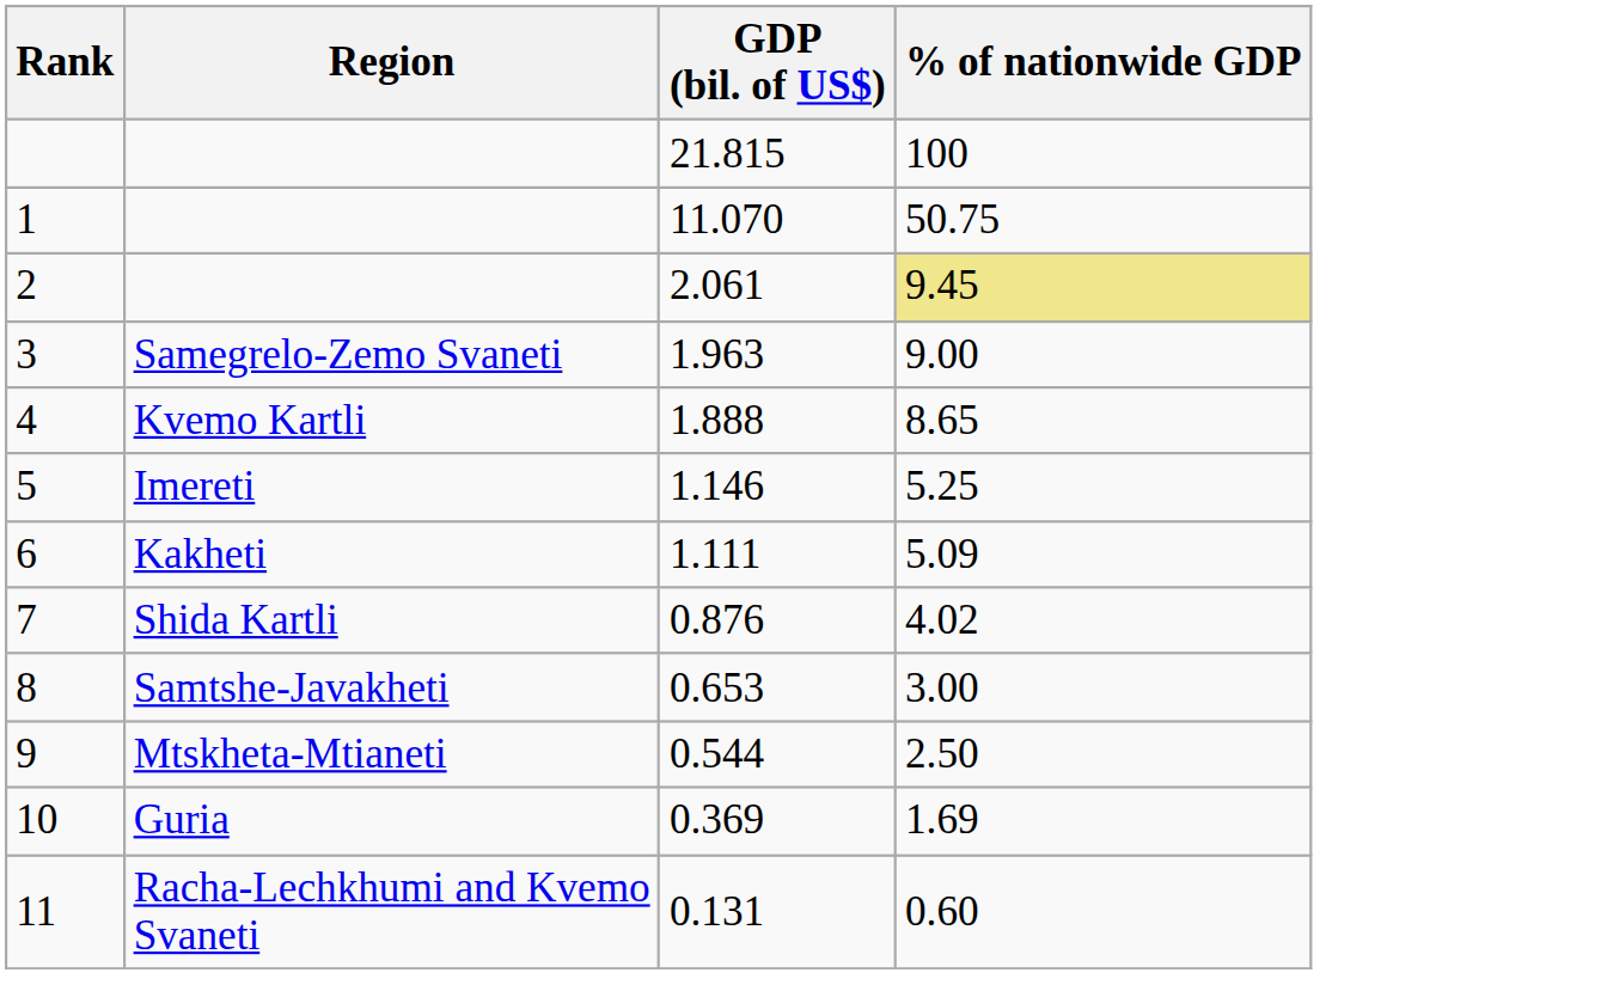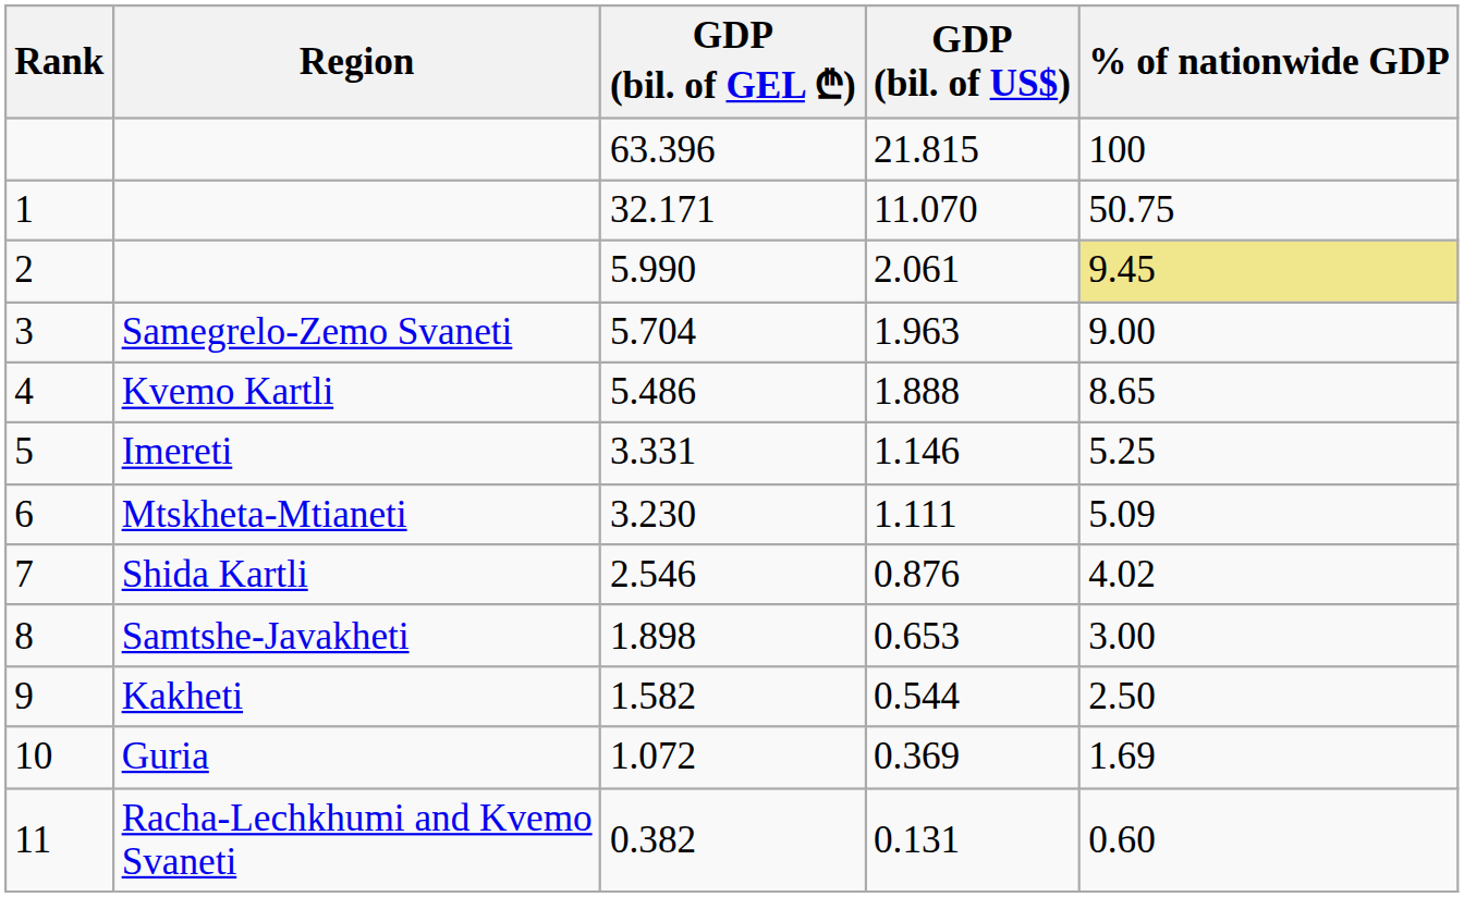+ column: GDP (bil. of GEL ₾) | 63.396 | 32.171 | 5.990 | 5.704 | 5.486 | 3.331 | 3.230 | 2.546 | 1.898 | 1.582 | 1.072 | 0.382
6 | Region: Kakheti -> Mtskheta-Mtianeti
9 | Region: Mtskheta-Mtianeti -> Kakheti
